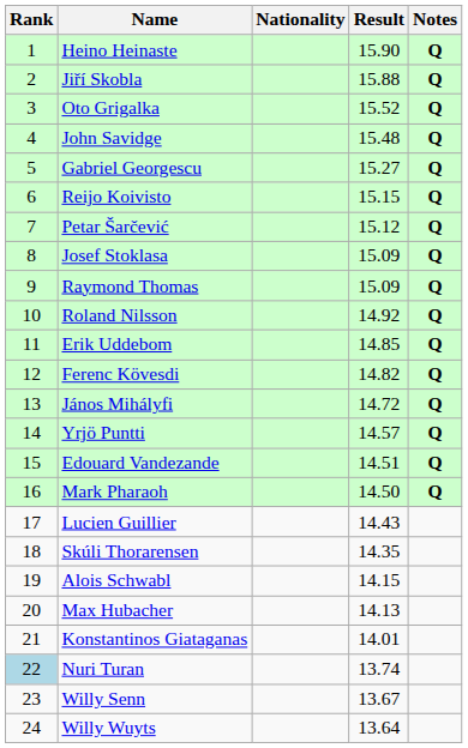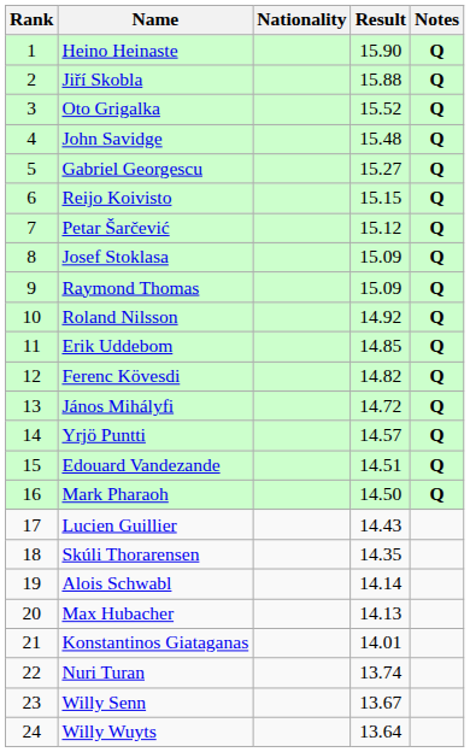Alois Schwabl | Result: 14.15 -> 14.14
Nuri Turan | Rank: lightblue background -> no background
